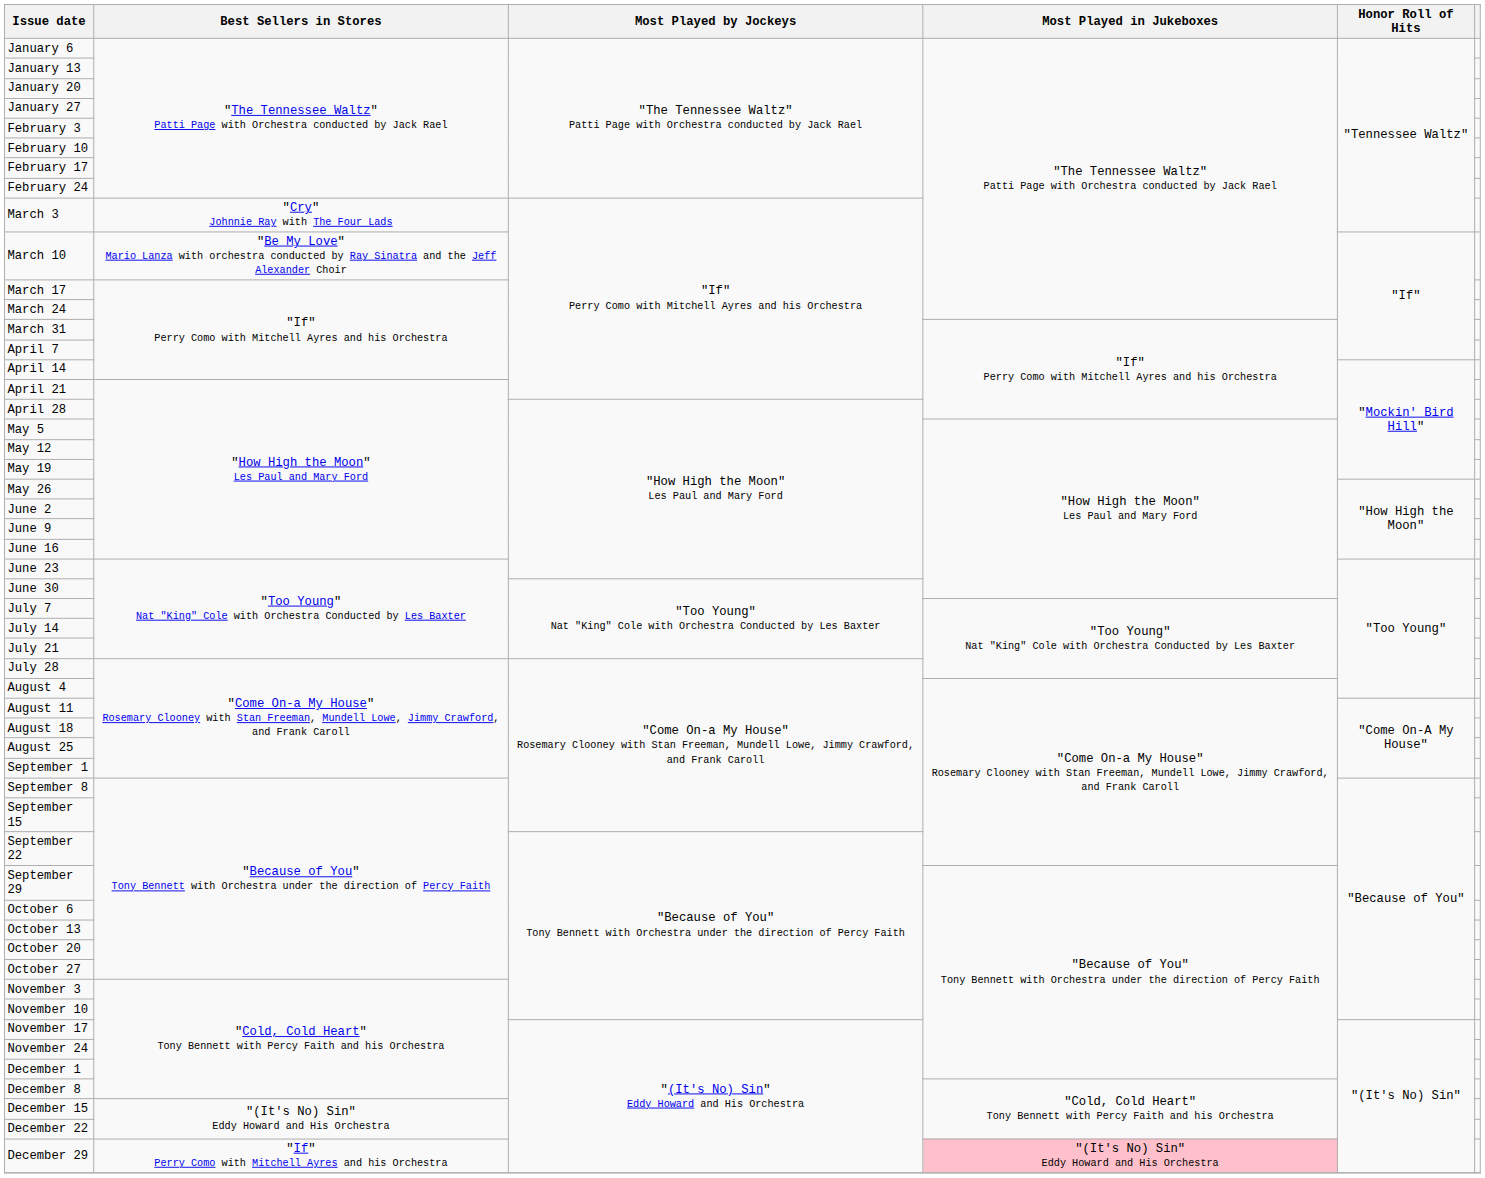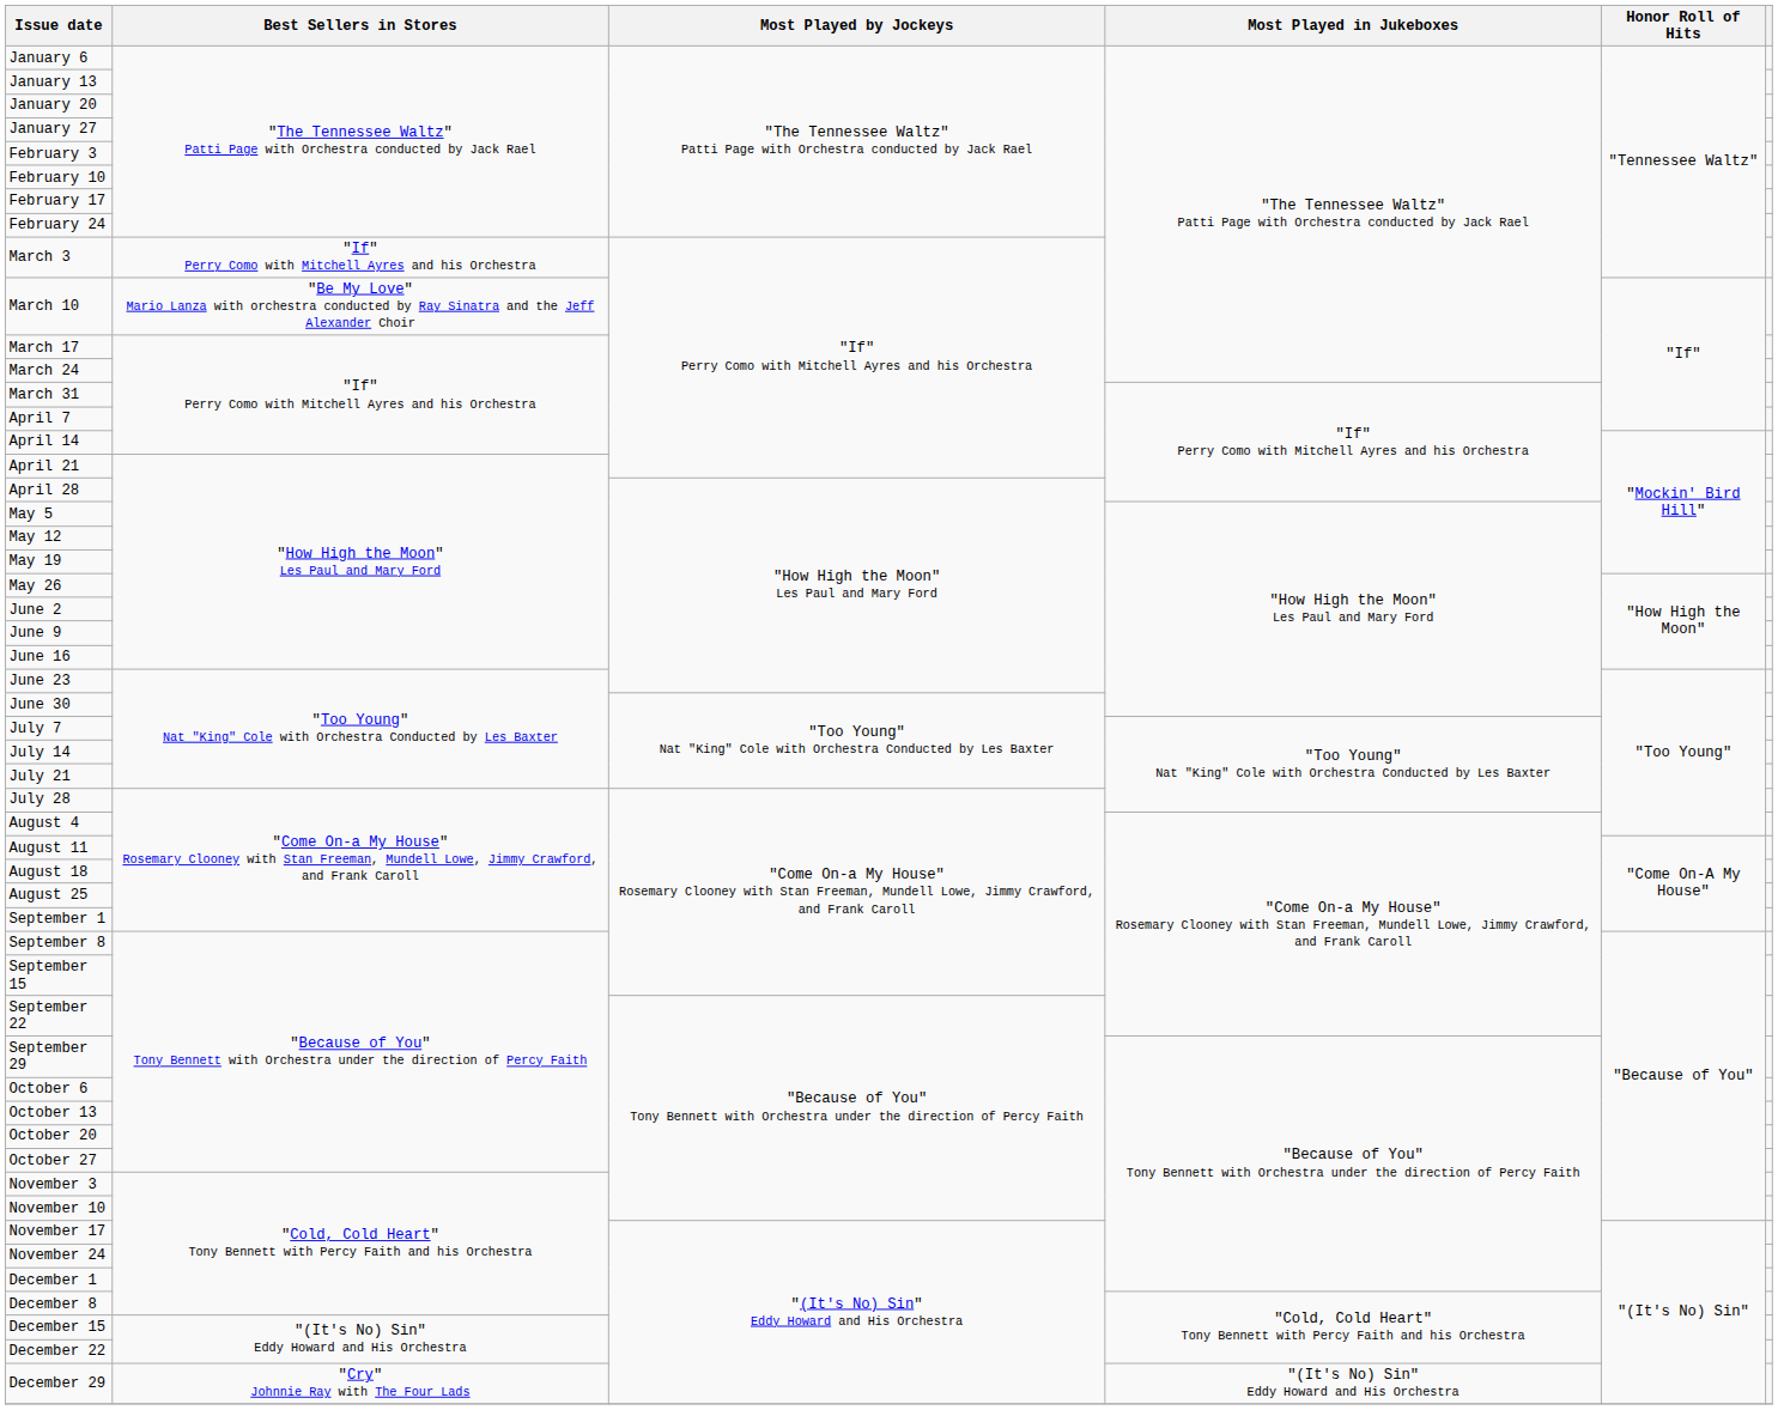March 3 | Best Sellers in Stores: "Cry" Johnnie Ray with The Four Lads -> "If" Perry Como with Mitchell Ayres and his Orchestra
December 29 | Best Sellers in Stores: "If" Perry Como with Mitchell Ayres and his Orchestra -> "Cry" Johnnie Ray with The Four Lads
December 29 | Most Played in Jukeboxes: pink background -> no background
